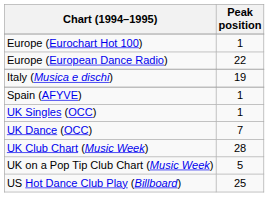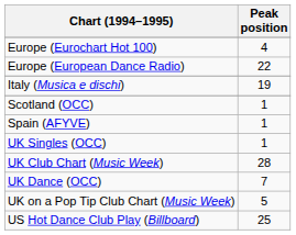Europe (Eurochart Hot 100) | Peak position: 1 -> 4
+ row: Scotland (OCC) | 1
rows swapped: UK Dance (OCC) <-> UK Club Chart (Music Week)
